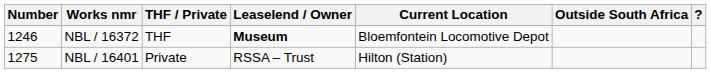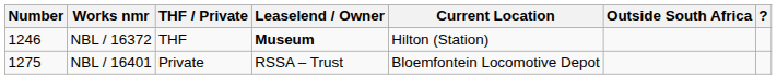NBL / 16372 | Current Location: Bloemfontein Locomotive Depot -> Hilton (Station)
NBL / 16401 | Current Location: Hilton (Station) -> Bloemfontein Locomotive Depot
